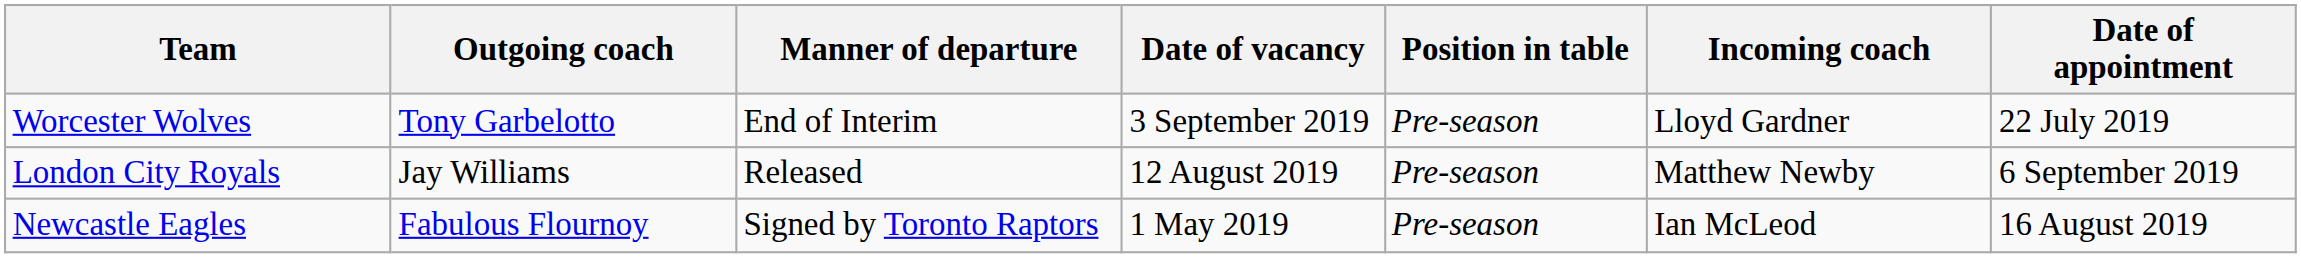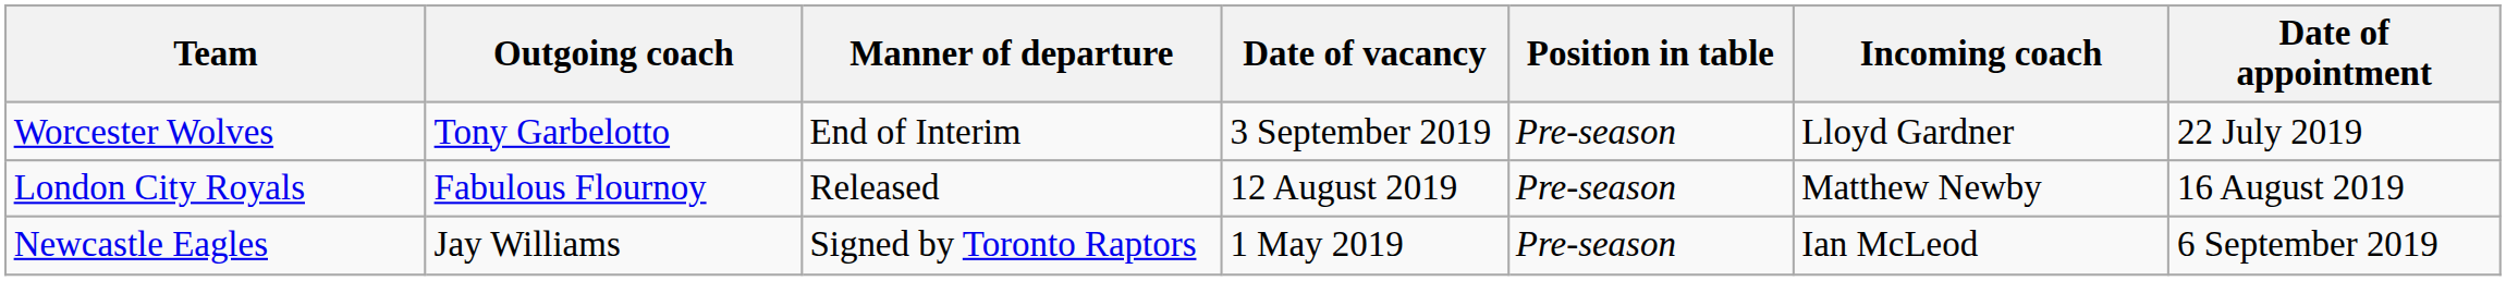London City Royals | Outgoing coach: Jay Williams -> Fabulous Flournoy
London City Royals | Date of appointment: 6 September 2019 -> 16 August 2019
Newcastle Eagles | Outgoing coach: Fabulous Flournoy -> Jay Williams
Newcastle Eagles | Date of appointment: 16 August 2019 -> 6 September 2019
